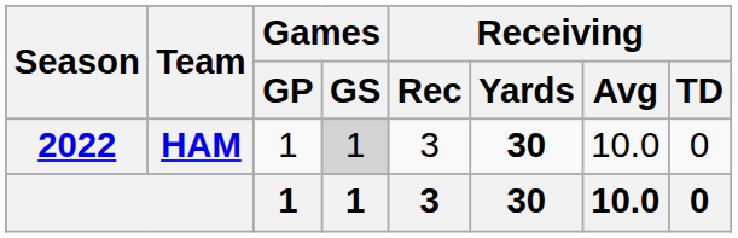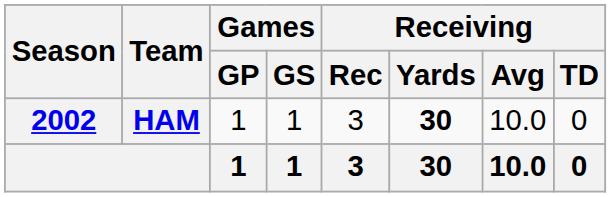HAM | Season: 2022 -> 2002
HAM | Games / GS: lightgrey background -> no background
